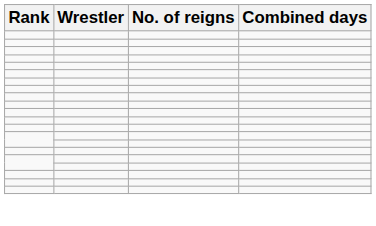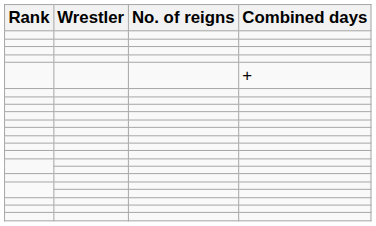+ row: +
